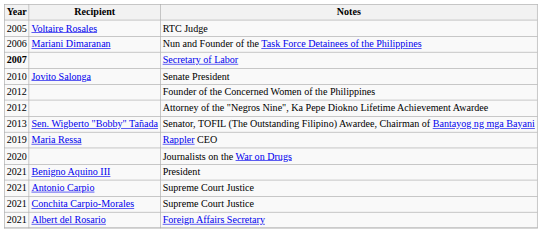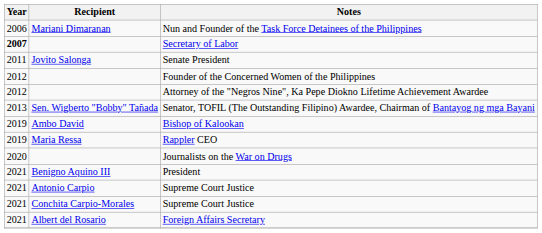- row: 2005 | Voltaire Rosales | RTC Judge
Senate President | Year: 2010 -> 2011
+ row: 2019 | Ambo David | Bishop of Kalookan
